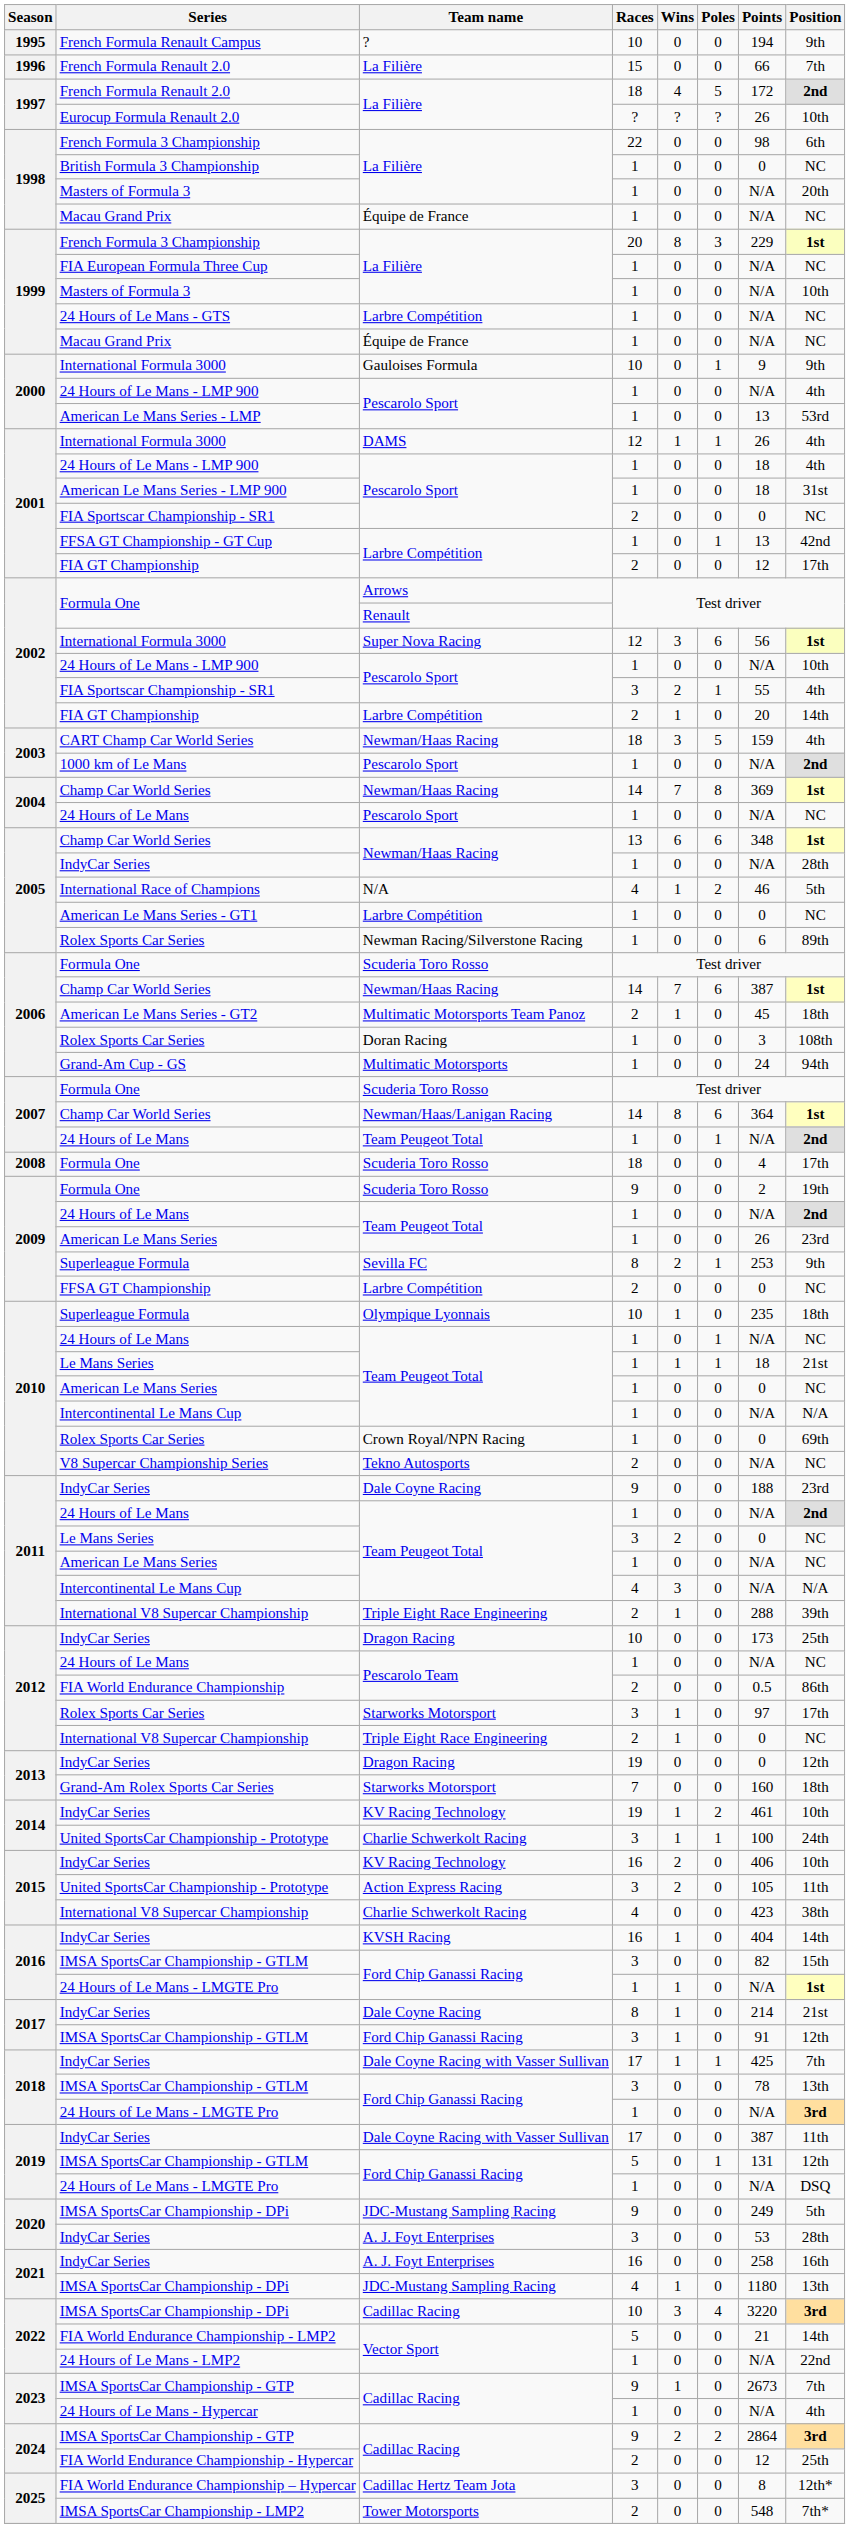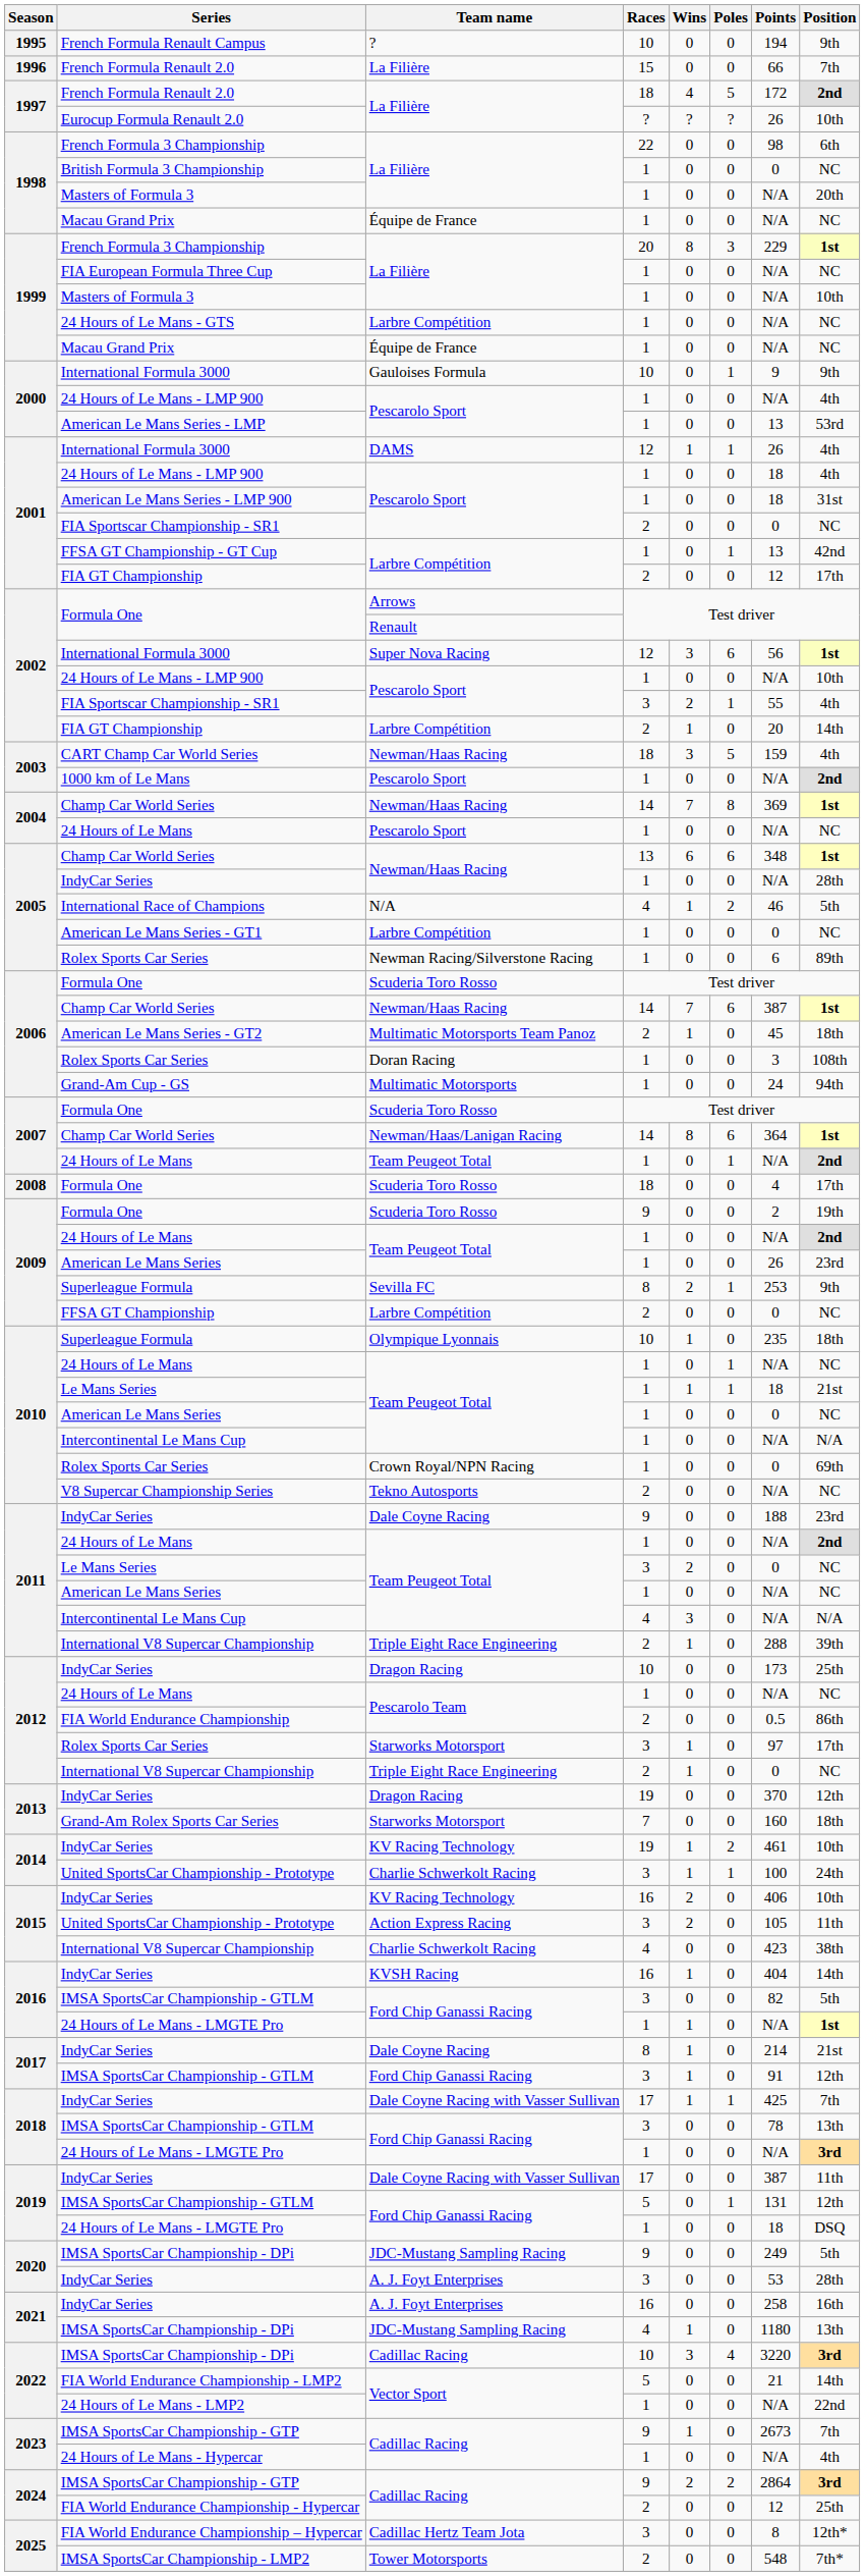2013 / IndyCar Series | Points: 0 -> 370
2016 / IMSA SportsCar Championship - GTLM | Position: 15th -> 5th
2019 / 24 Hours of Le Mans - LMGTE Pro | Points: N/A -> 18
